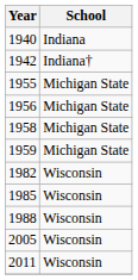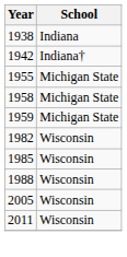+ row: 1938 | Indiana
- row: 1940 | Indiana
- row: 1956 | Michigan State
